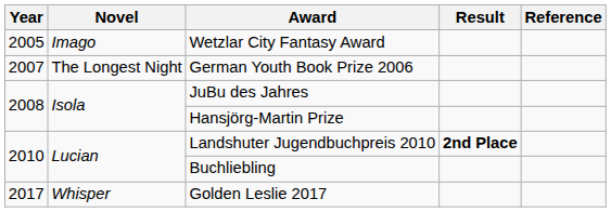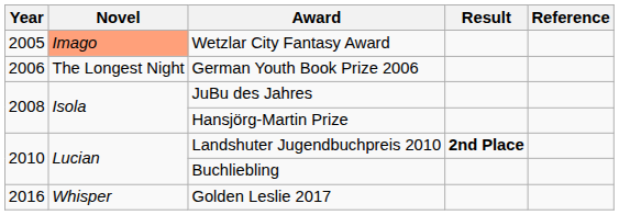Wetzlar City Fantasy Award | Novel: no background -> lightsalmon background
German Youth Book Prize 2006 | Year: 2007 -> 2006
Golden Leslie 2017 | Year: 2017 -> 2016
